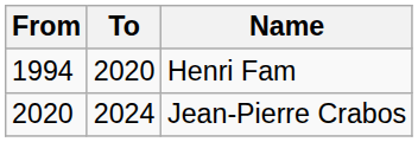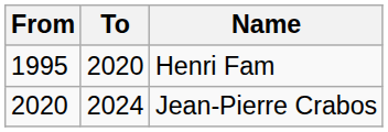Henri Fam | From: 1994 -> 1995
